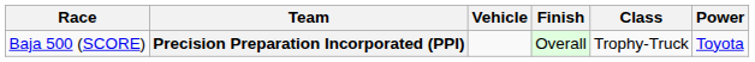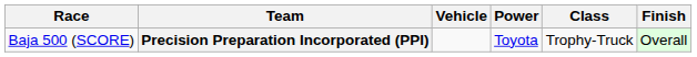columns swapped: Power <-> Finish
